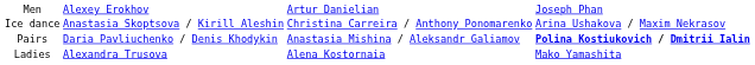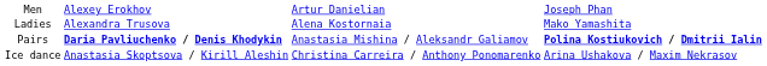rows swapped: Ladies <-> Ice dance
Pairs | column 2: normal -> bold
